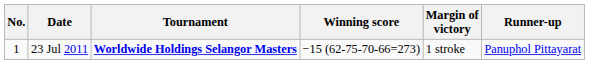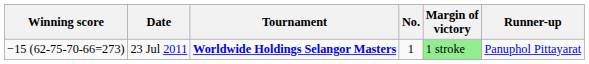columns swapped: No. <-> Winning score
23 Jul 2011 | Margin of victory: no background -> lightgreen background
